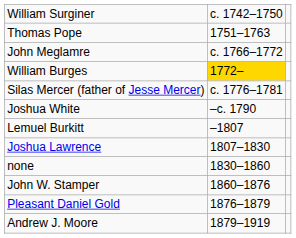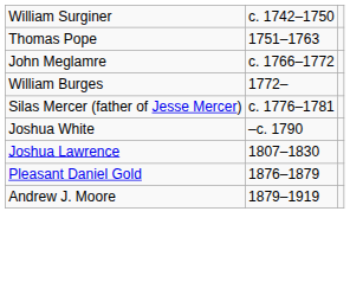William Burges | column 2: gold background -> no background
- row: Lemuel Burkitt | –1807
- row: none | 1830–1860
- row: John W. Stamper | 1860–1876
